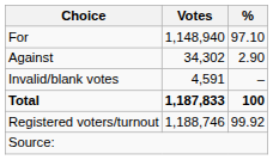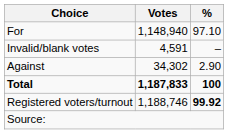rows swapped: Against <-> Invalid/blank votes
Registered voters/turnout | %: normal -> bold
